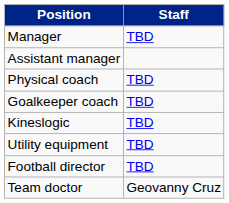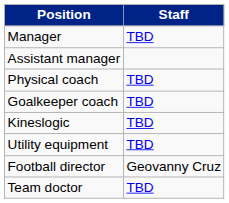Football director | Staff: TBD -> Geovanny Cruz
Team doctor | Staff: Geovanny Cruz -> TBD
